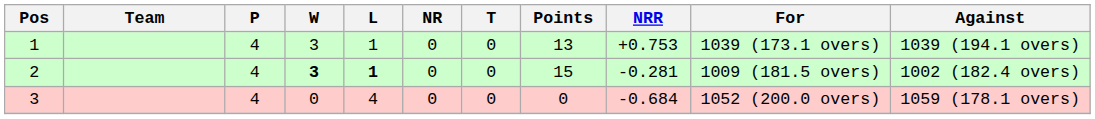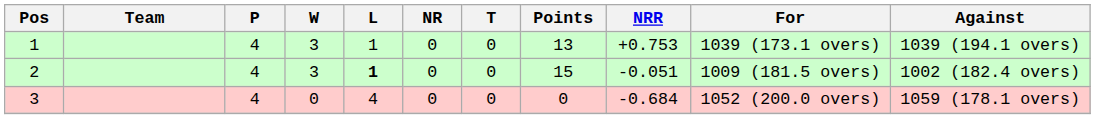2 | W: bold -> normal
2 | NRR: -0.281 -> -0.051
